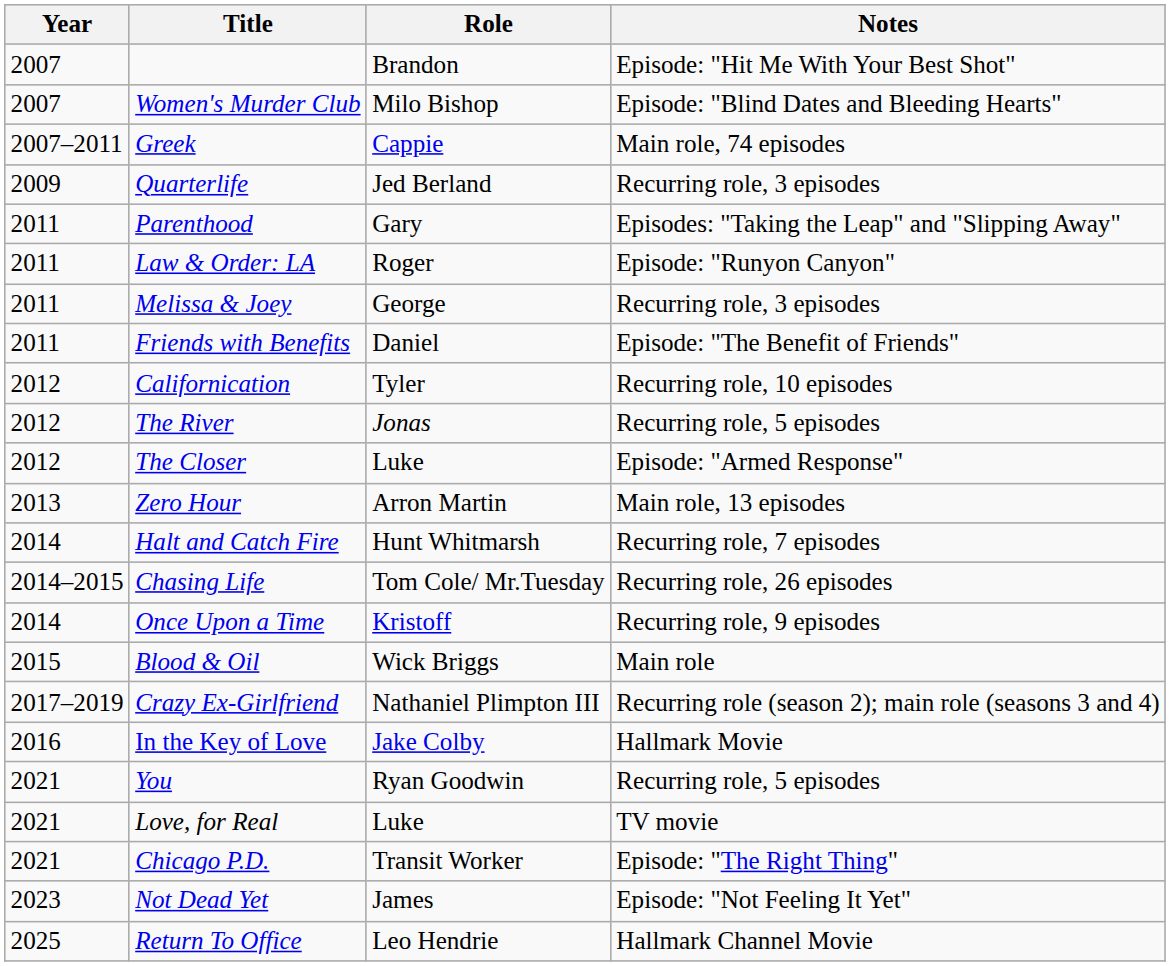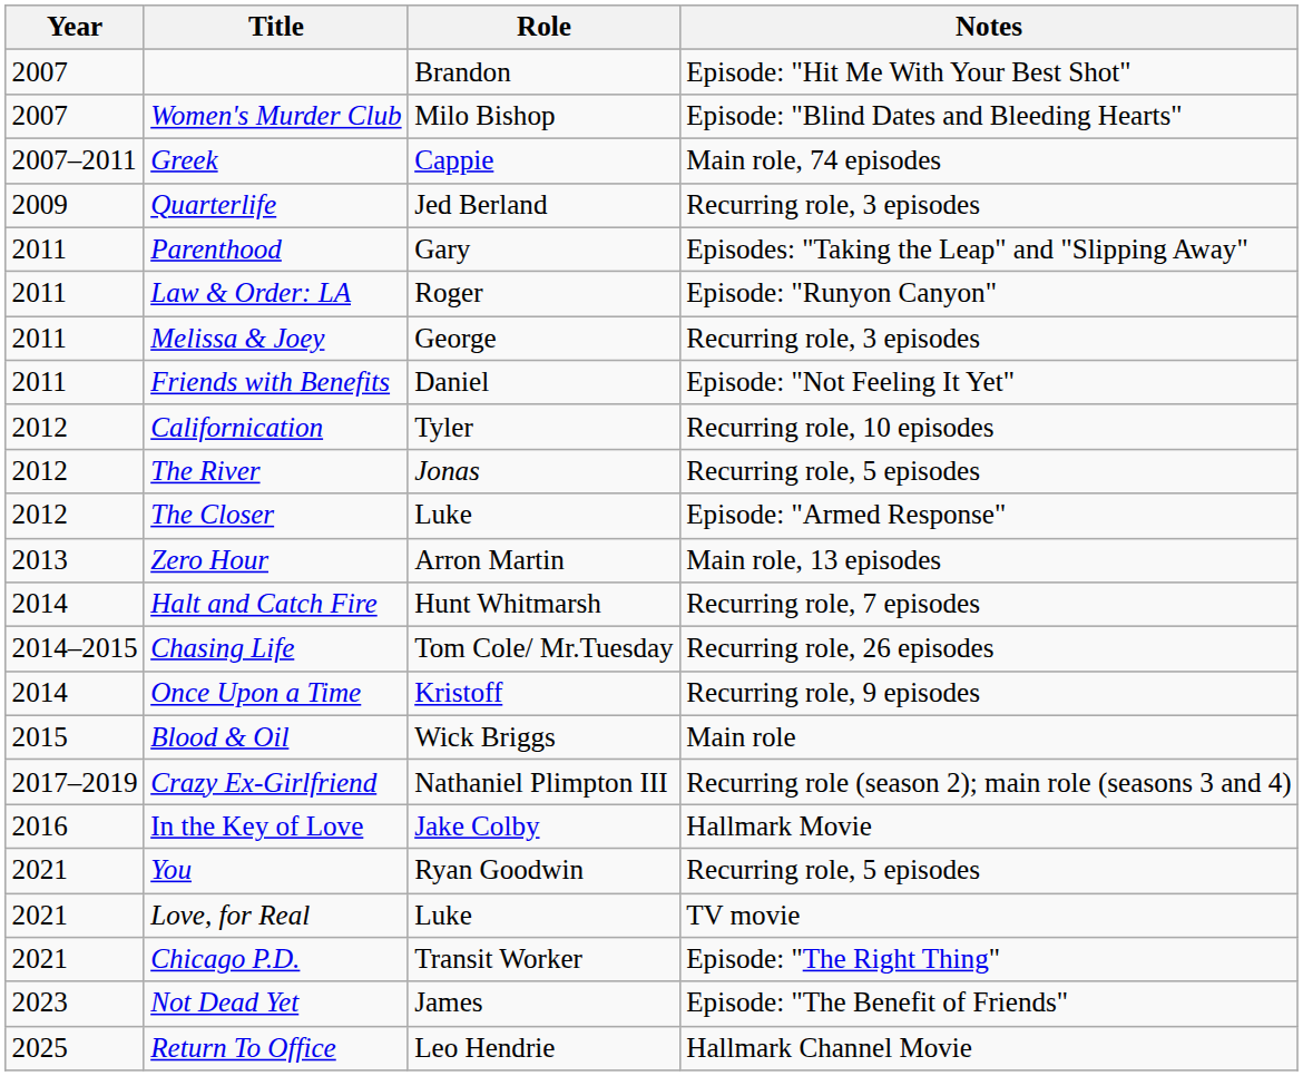Friends with Benefits | Notes: Episode: "The Benefit of Friends" -> Episode: "Not Feeling It Yet"
Not Dead Yet | Notes: Episode: "Not Feeling It Yet" -> Episode: "The Benefit of Friends"
